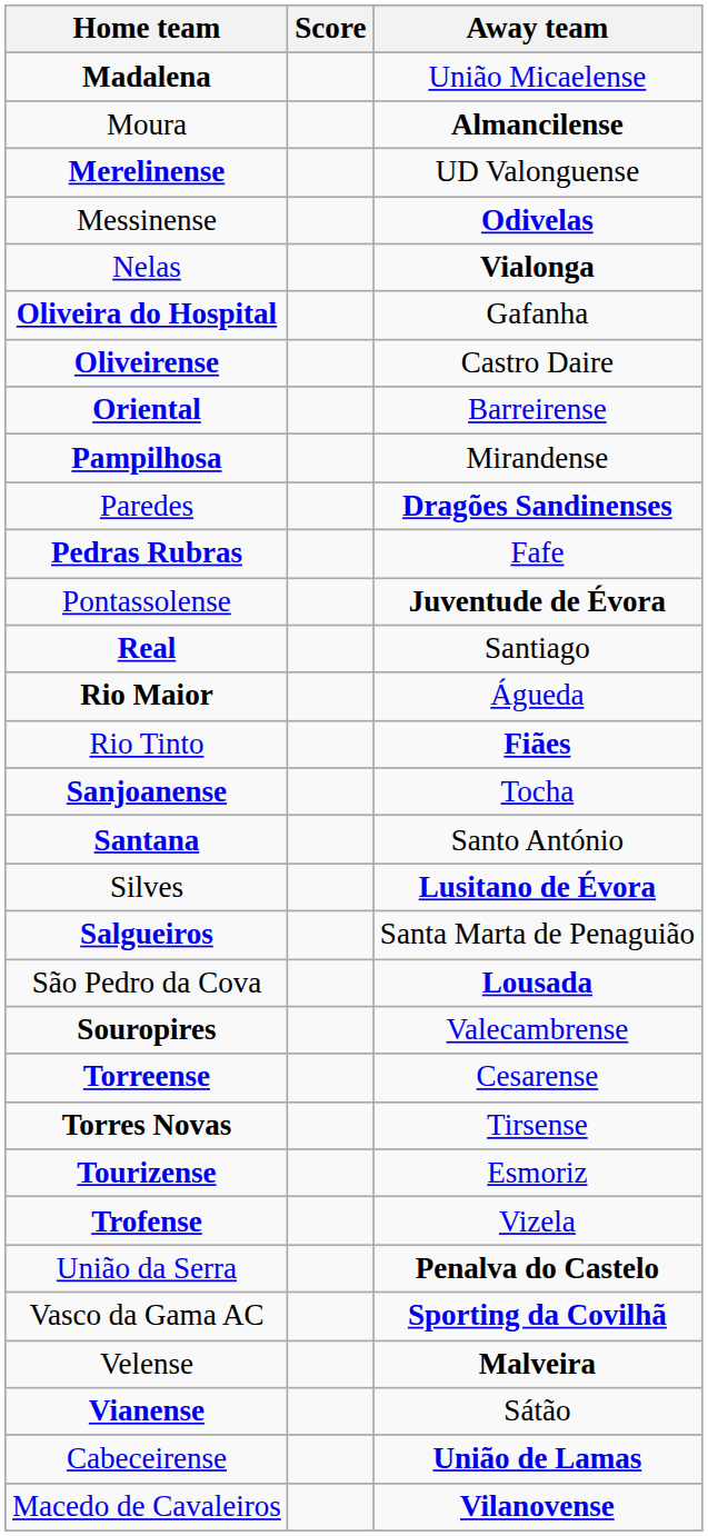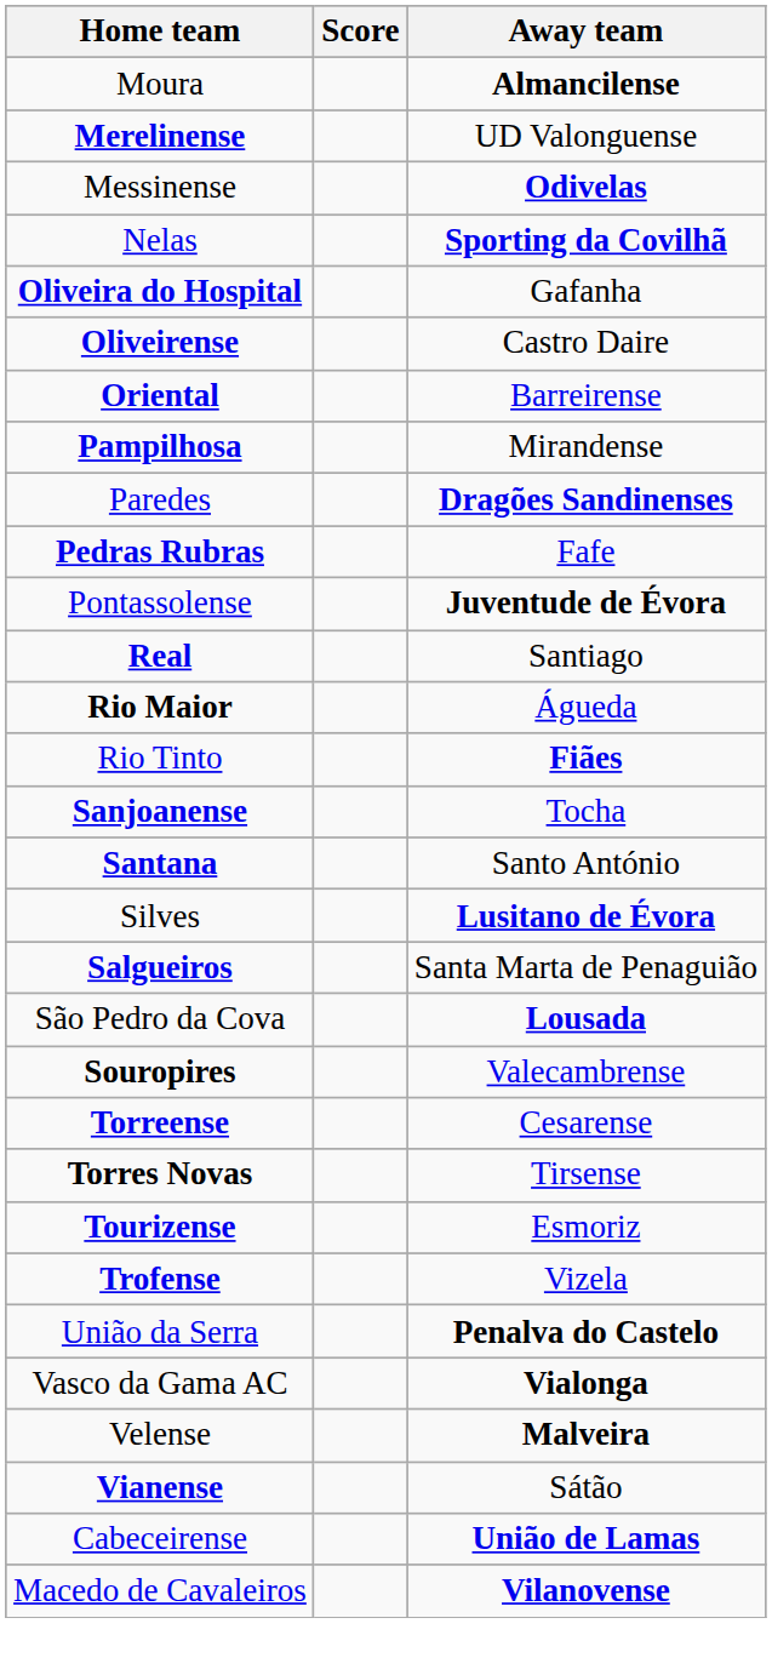- row: Madalena | União Micaelense
Nelas | Away team: Vialonga -> Sporting da Covilhã
Vasco da Gama AC | Away team: Sporting da Covilhã -> Vialonga
